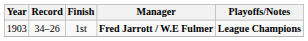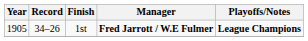1st | Year: 1903 -> 1905
